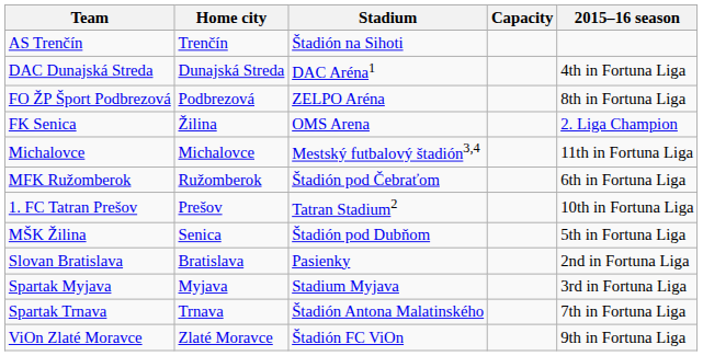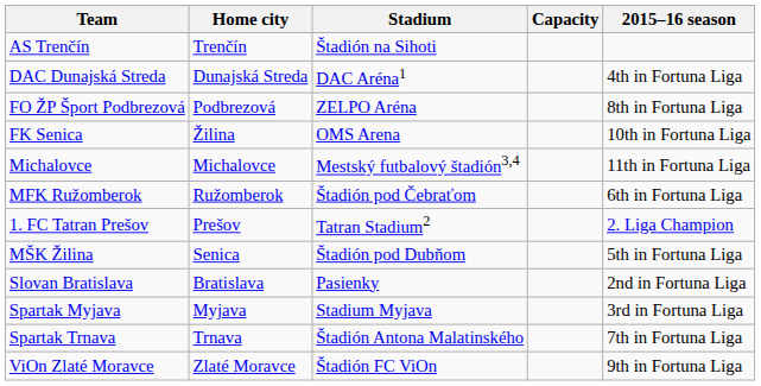FK Senica | 2015–16 season: 2. Liga Champion -> 10th in Fortuna Liga
1. FC Tatran Prešov | 2015–16 season: 10th in Fortuna Liga -> 2. Liga Champion
